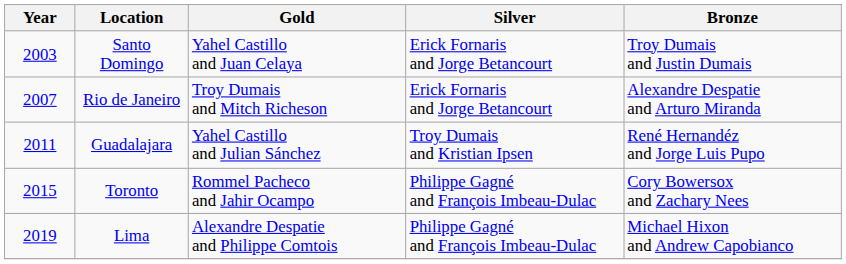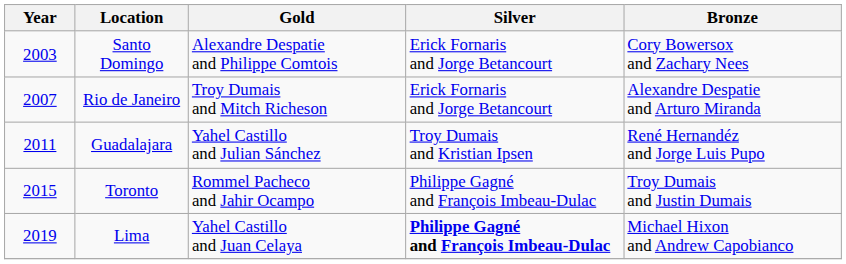Santo Domingo | Gold: Yahel Castillo and Juan Celaya -> Alexandre Despatie and Philippe Comtois
Santo Domingo | Bronze: Troy Dumais and Justin Dumais -> Cory Bowersox and Zachary Nees
Toronto | Bronze: Cory Bowersox and Zachary Nees -> Troy Dumais and Justin Dumais
Lima | Gold: Alexandre Despatie and Philippe Comtois -> Yahel Castillo and Juan Celaya
Lima | Silver: normal -> bold
